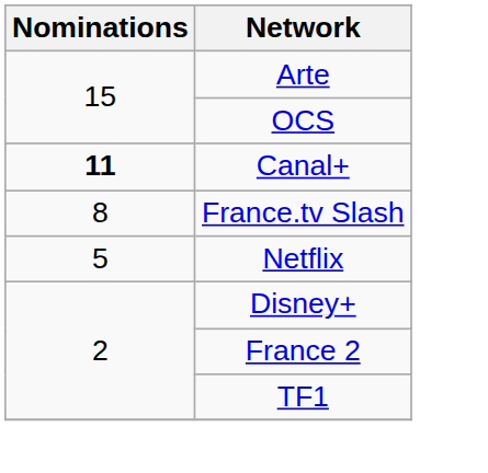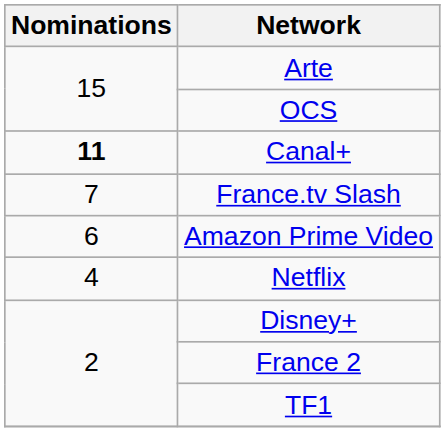France.tv Slash | Nominations: 8 -> 7
+ row: 6 | Amazon Prime Video
Netflix | Nominations: 5 -> 4
